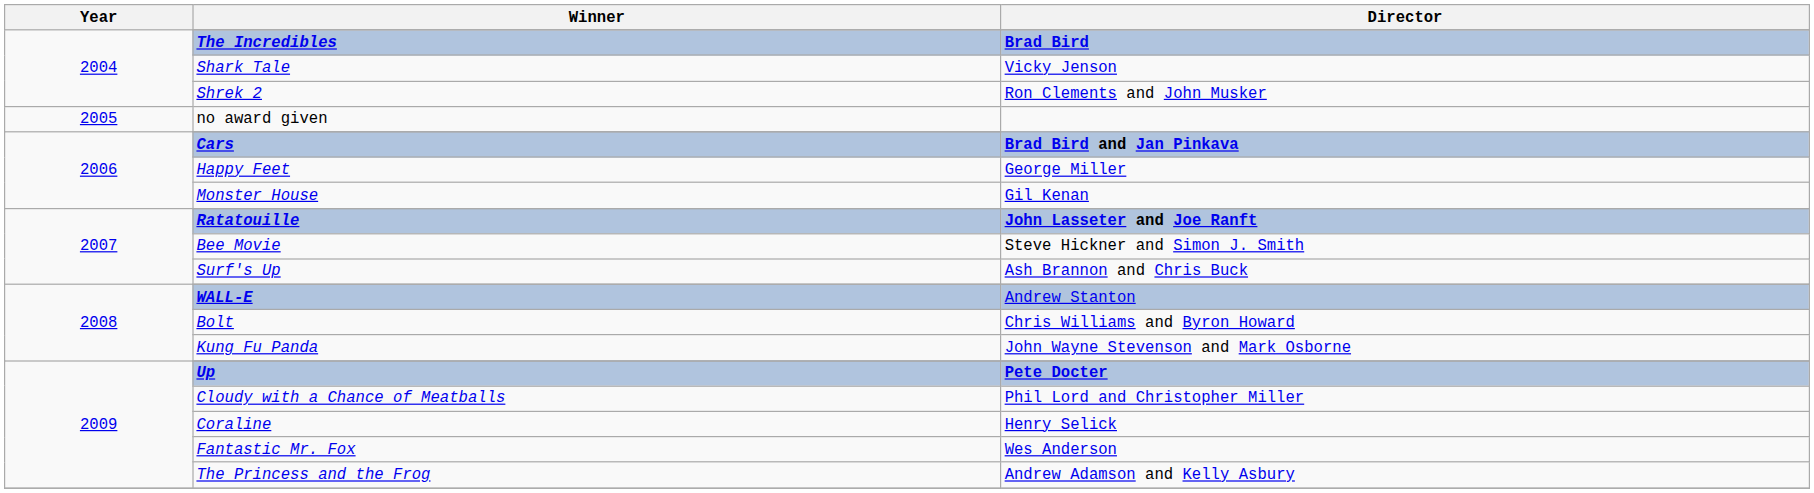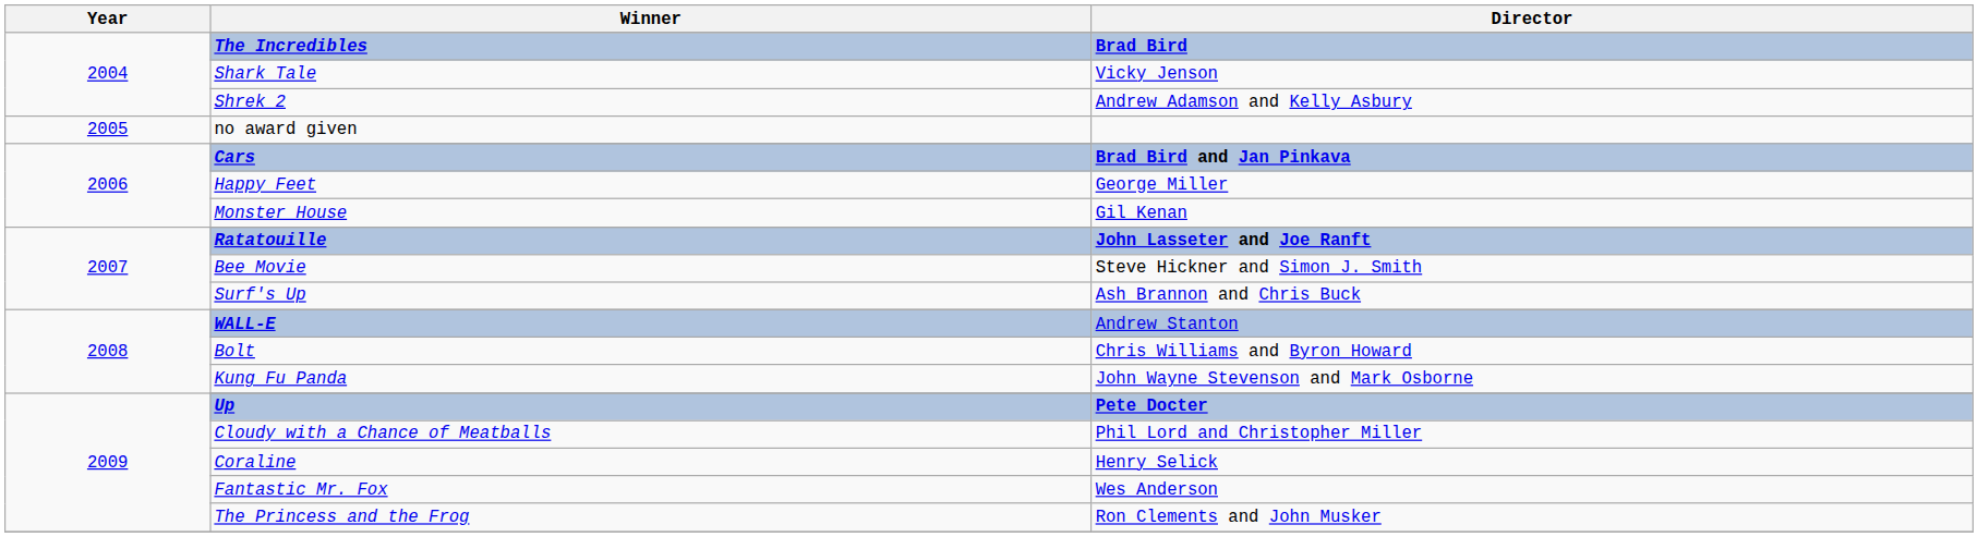Shrek 2 | Director: Ron Clements and John Musker -> Andrew Adamson and Kelly Asbury
The Princess and the Frog | Director: Andrew Adamson and Kelly Asbury -> Ron Clements and John Musker
